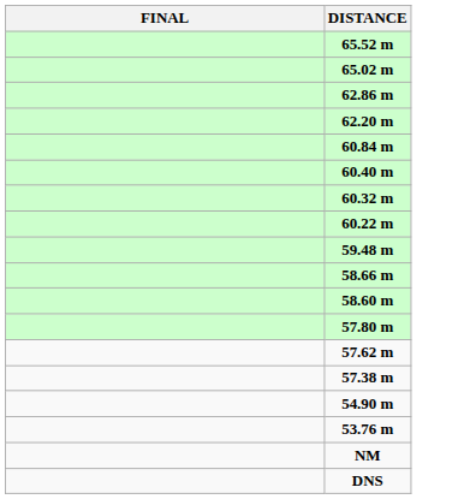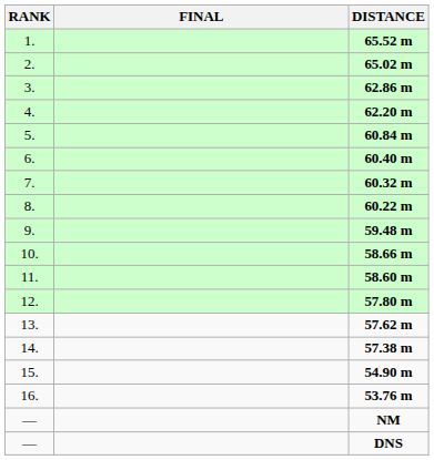+ column: RANK | 1. | 2. | 3. | 4. | 5. | 6. | 7. | 8. | 9. | 10. | 11. | 12. | 13. | 14. | 15. | 16. | — | —
